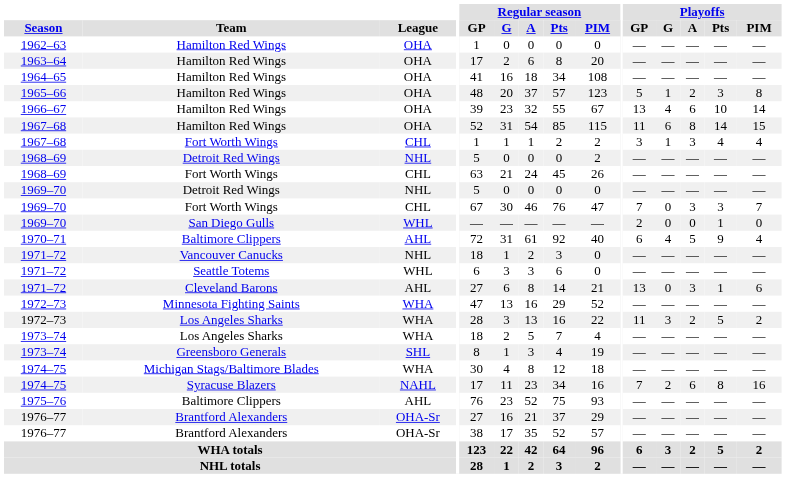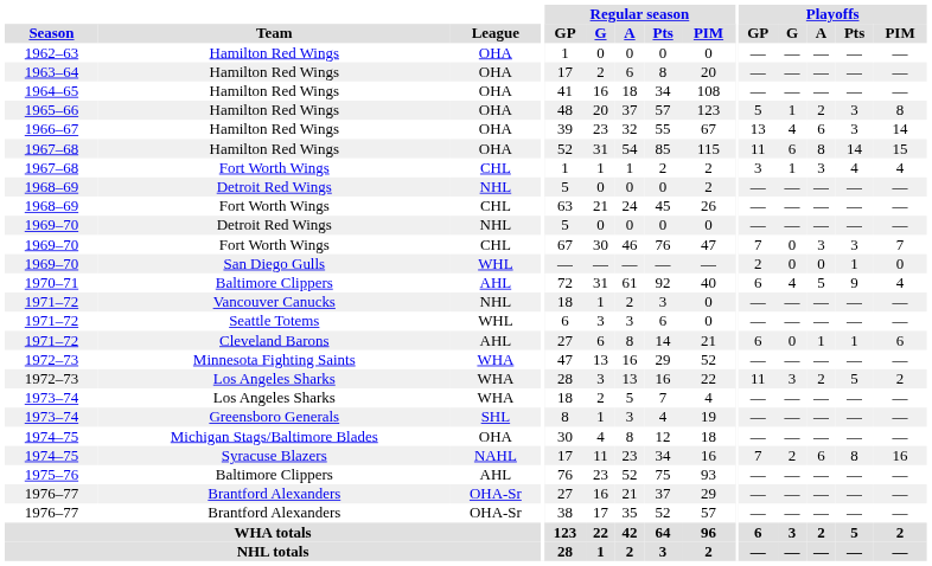1966–67 | Playoffs / Pts: 10 -> 3
1971–72 / Cleveland Barons | Playoffs / GP: 13 -> 6
1971–72 / Cleveland Barons | Playoffs / A: 3 -> 1
1974–75 / Michigan Stags/Baltimore Blades | League: WHA -> OHA
